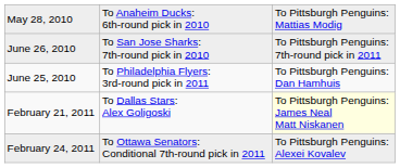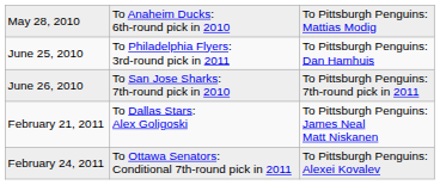rows swapped: June 25, 2010 <-> June 26, 2010
February 21, 2011 | column 3: lightyellow background -> no background
